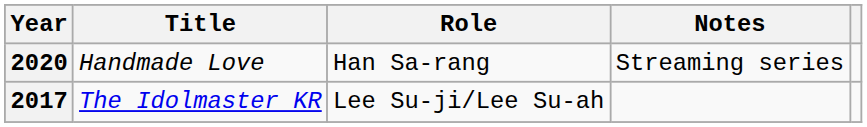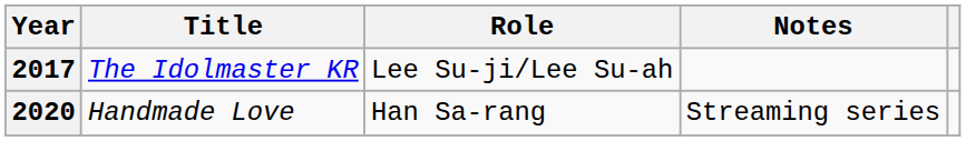rows swapped: 2017 <-> 2020
